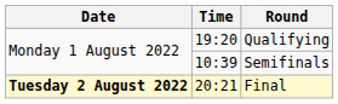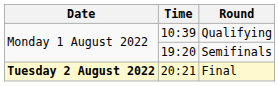Qualifying | Time: 19:20 -> 10:39
Semifinals | Time: 10:39 -> 19:20
